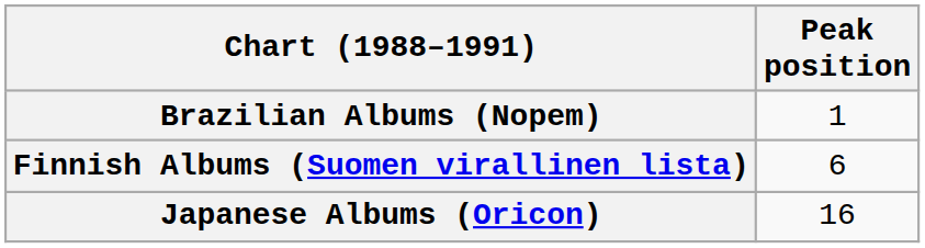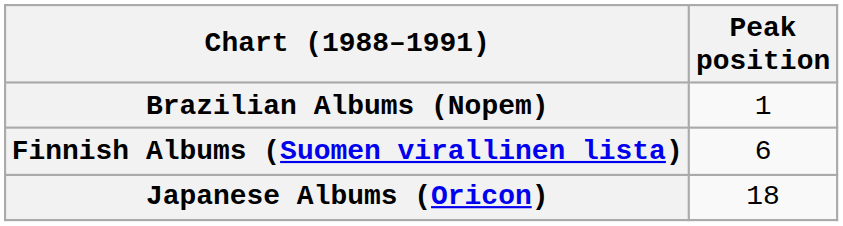Japanese Albums (Oricon) | Peak position: 16 -> 18
